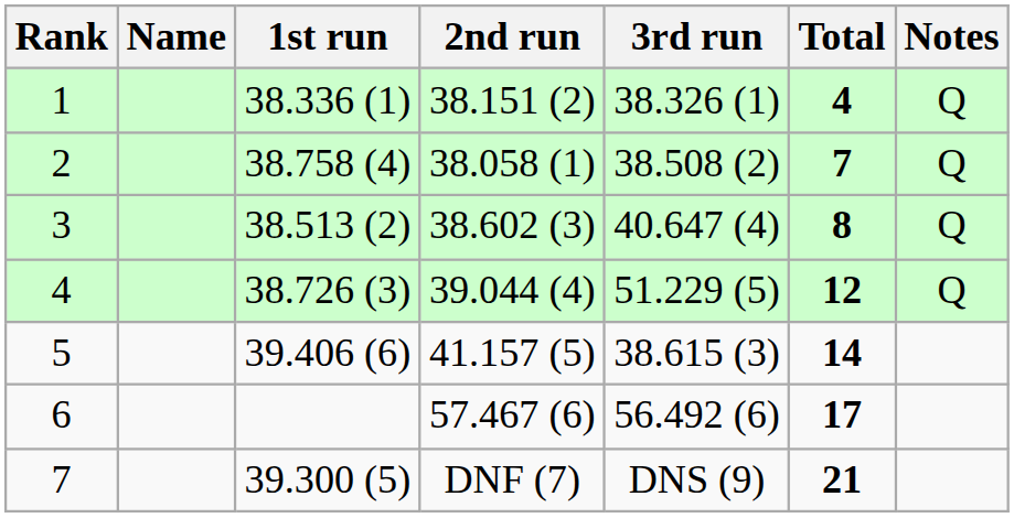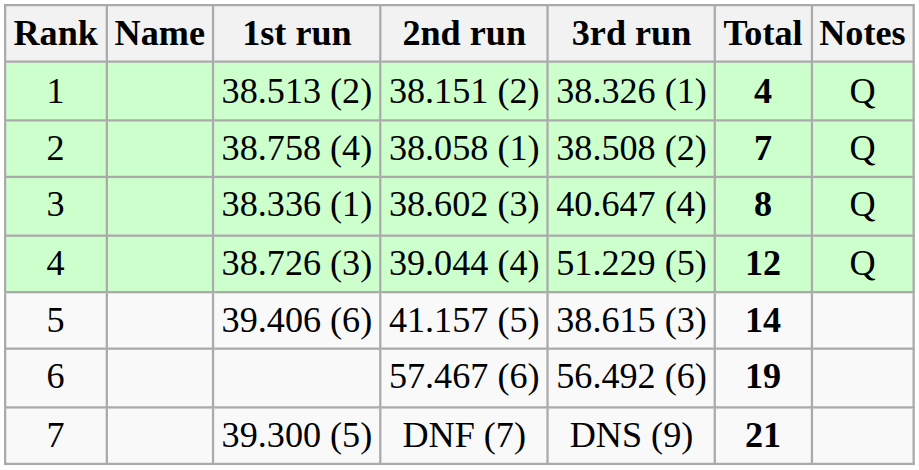1 | 1st run: 38.336 (1) -> 38.513 (2)
3 | 1st run: 38.513 (2) -> 38.336 (1)
6 | Total: 17 -> 19
